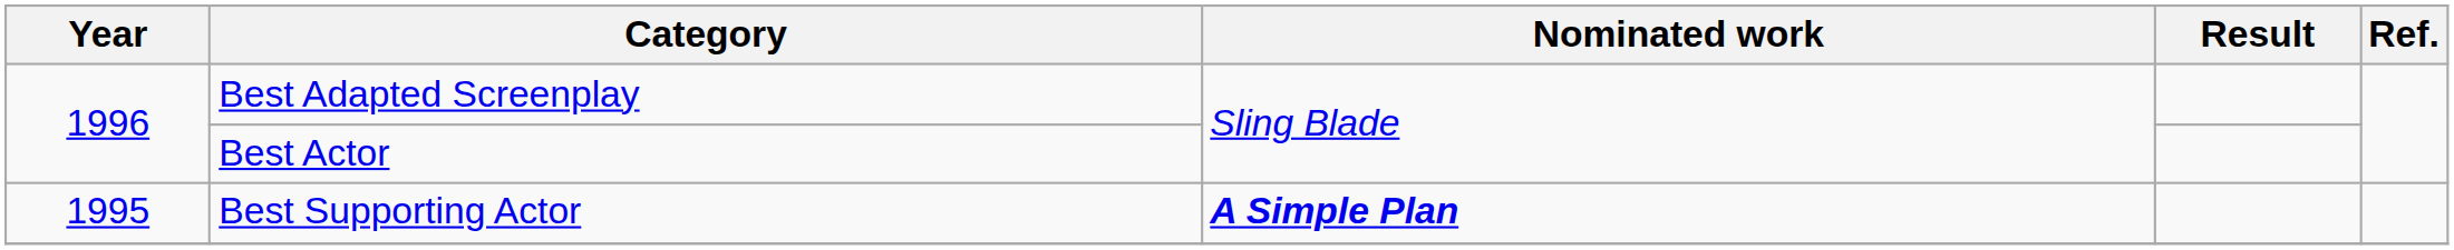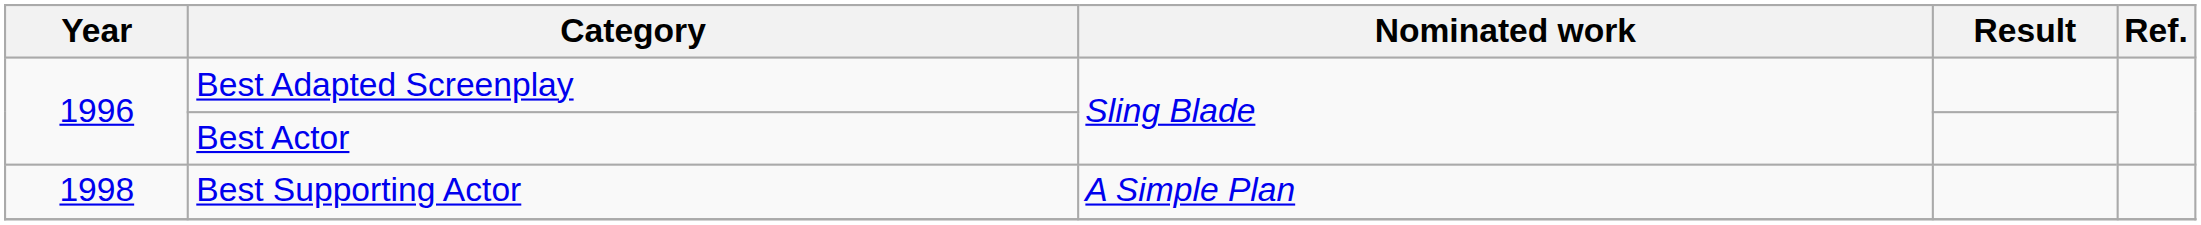Best Supporting Actor | Year: 1995 -> 1998
Best Supporting Actor | Nominated work: bold -> normal
